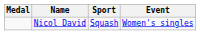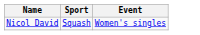- column: Medal
